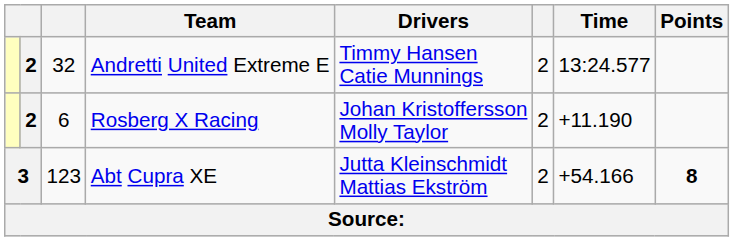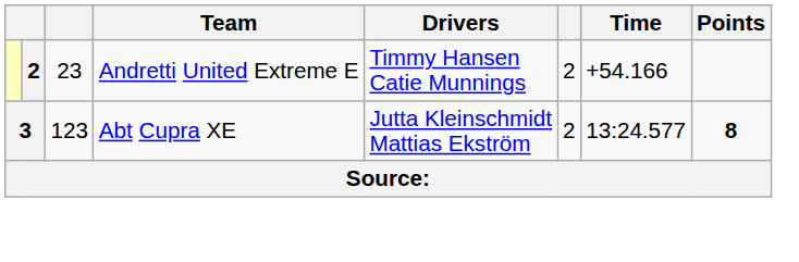Andretti United Extreme E | column 3: 32 -> 23
Andretti United Extreme E | Time: 13:24.577 -> +54.166
- row: 2 | 6 | Rosberg X Racing | Johan Kristoffersson Molly Taylor | 2 | +11.190
Abt Cupra XE | Time: +54.166 -> 13:24.577
